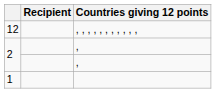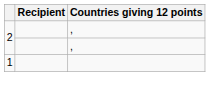- row: 12 | , , , , , , , , , , ,
